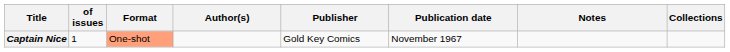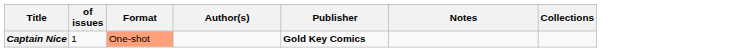- column: Publication date | November 1967
Captain Nice | Publisher: normal -> bold
